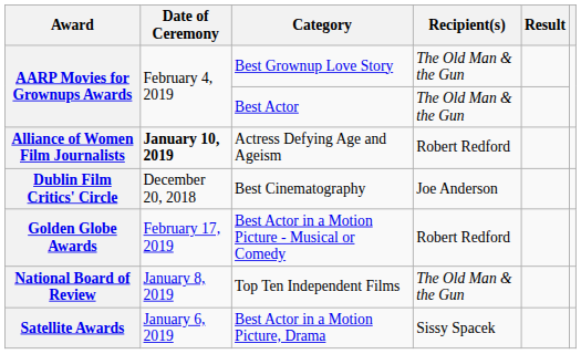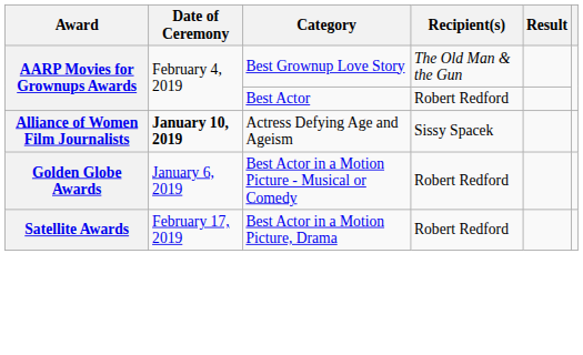Best Actor | Recipient(s): The Old Man & the Gun -> Robert Redford
Actress Defying Age and Ageism | Recipient(s): Robert Redford -> Sissy Spacek
- row: Dublin Film Critics' Circle | December 20, 2018 | Best Cinematography | Joe Anderson
Best Actor in a Motion Picture - Musical or Comedy | Date of Ceremony: February 17, 2019 -> January 6, 2019
- row: National Board of Review | January 8, 2019 | Top Ten Independent Films | The Old Man & the Gun
Best Actor in a Motion Picture, Drama | Date of Ceremony: January 6, 2019 -> February 17, 2019
Best Actor in a Motion Picture, Drama | Recipient(s): Sissy Spacek -> Robert Redford
